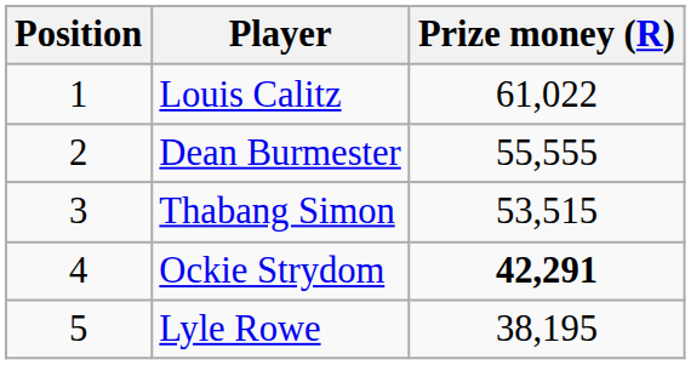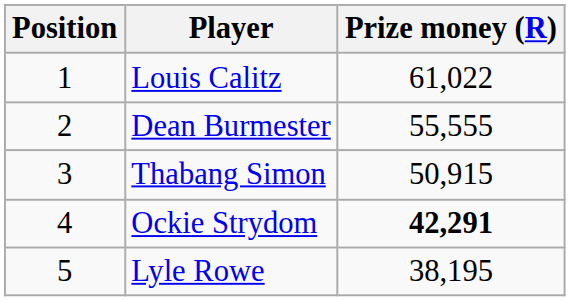Thabang Simon | Prize money (R): 53,515 -> 50,915
